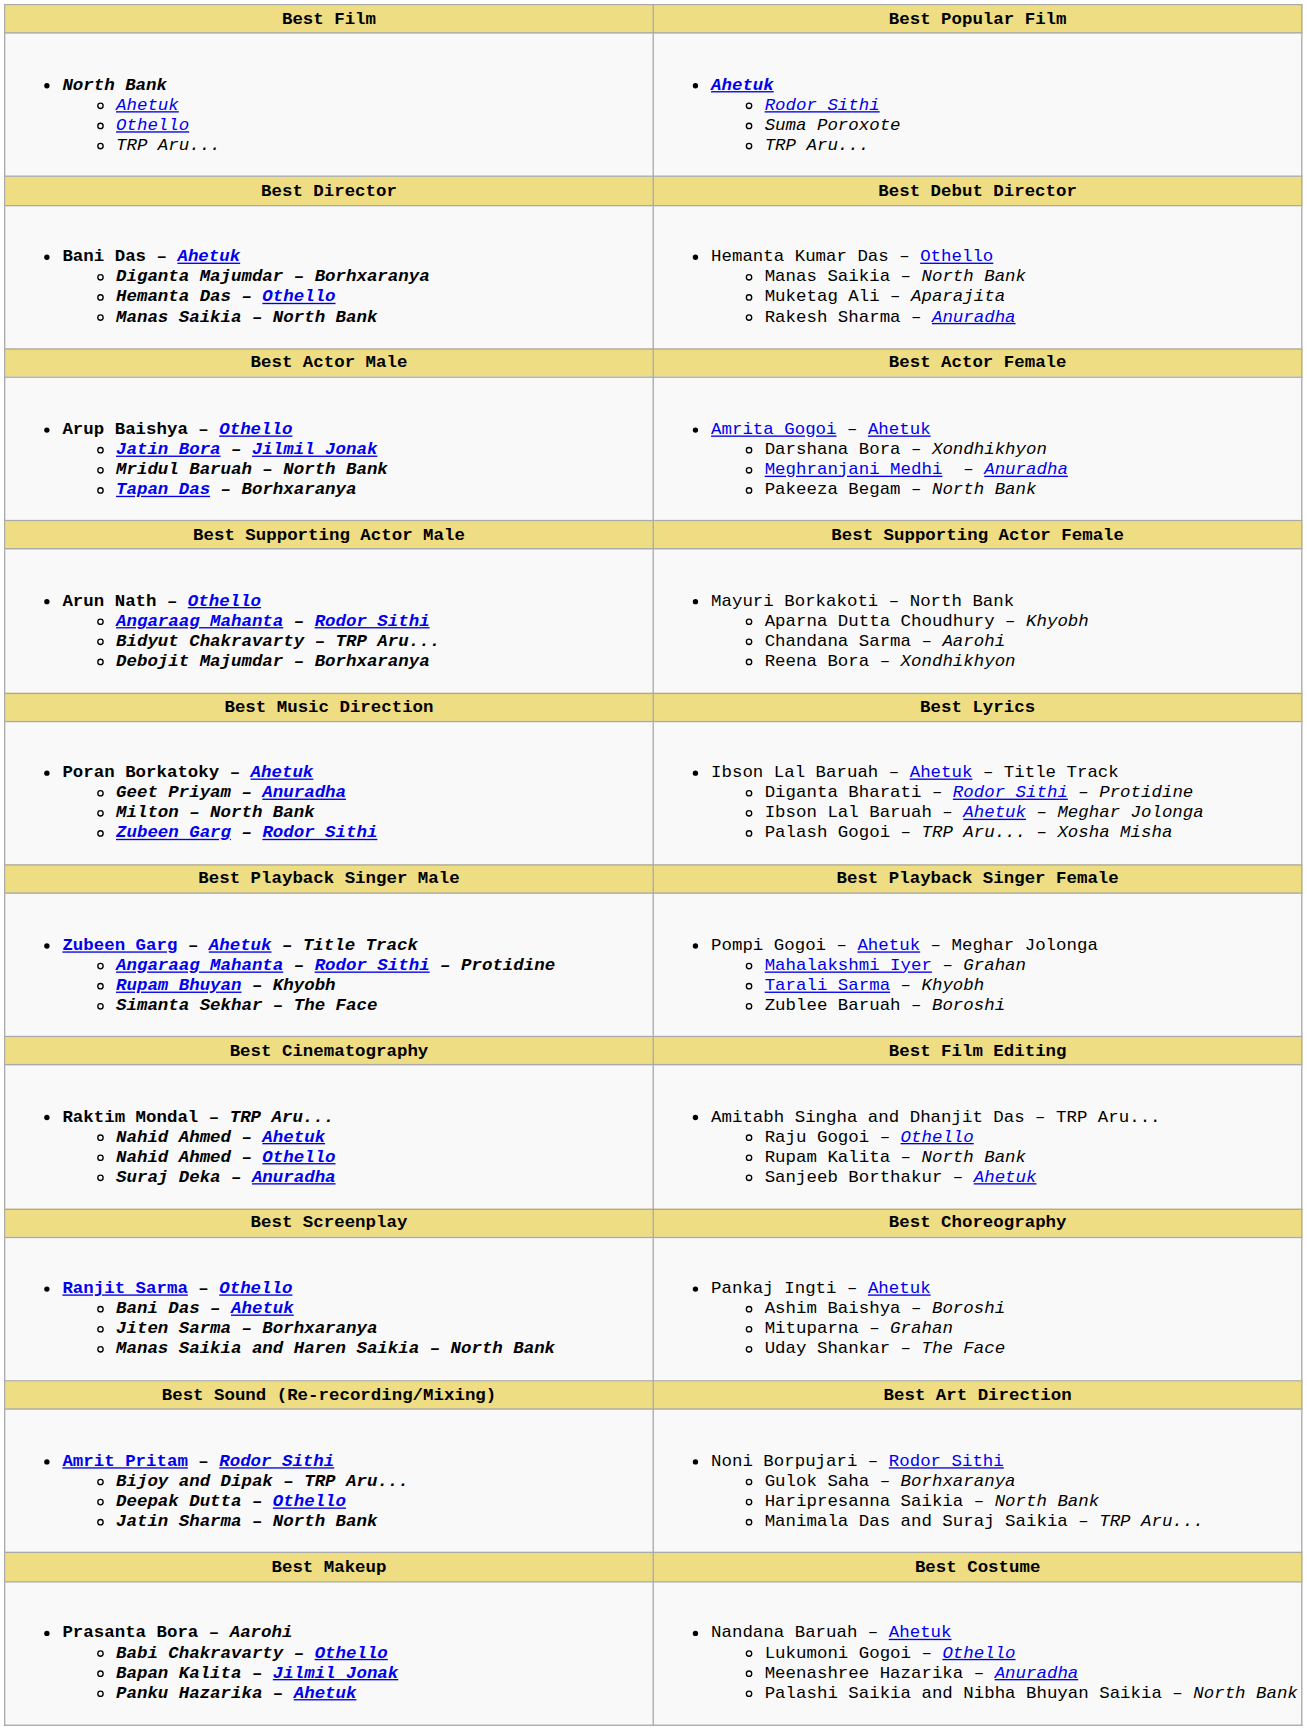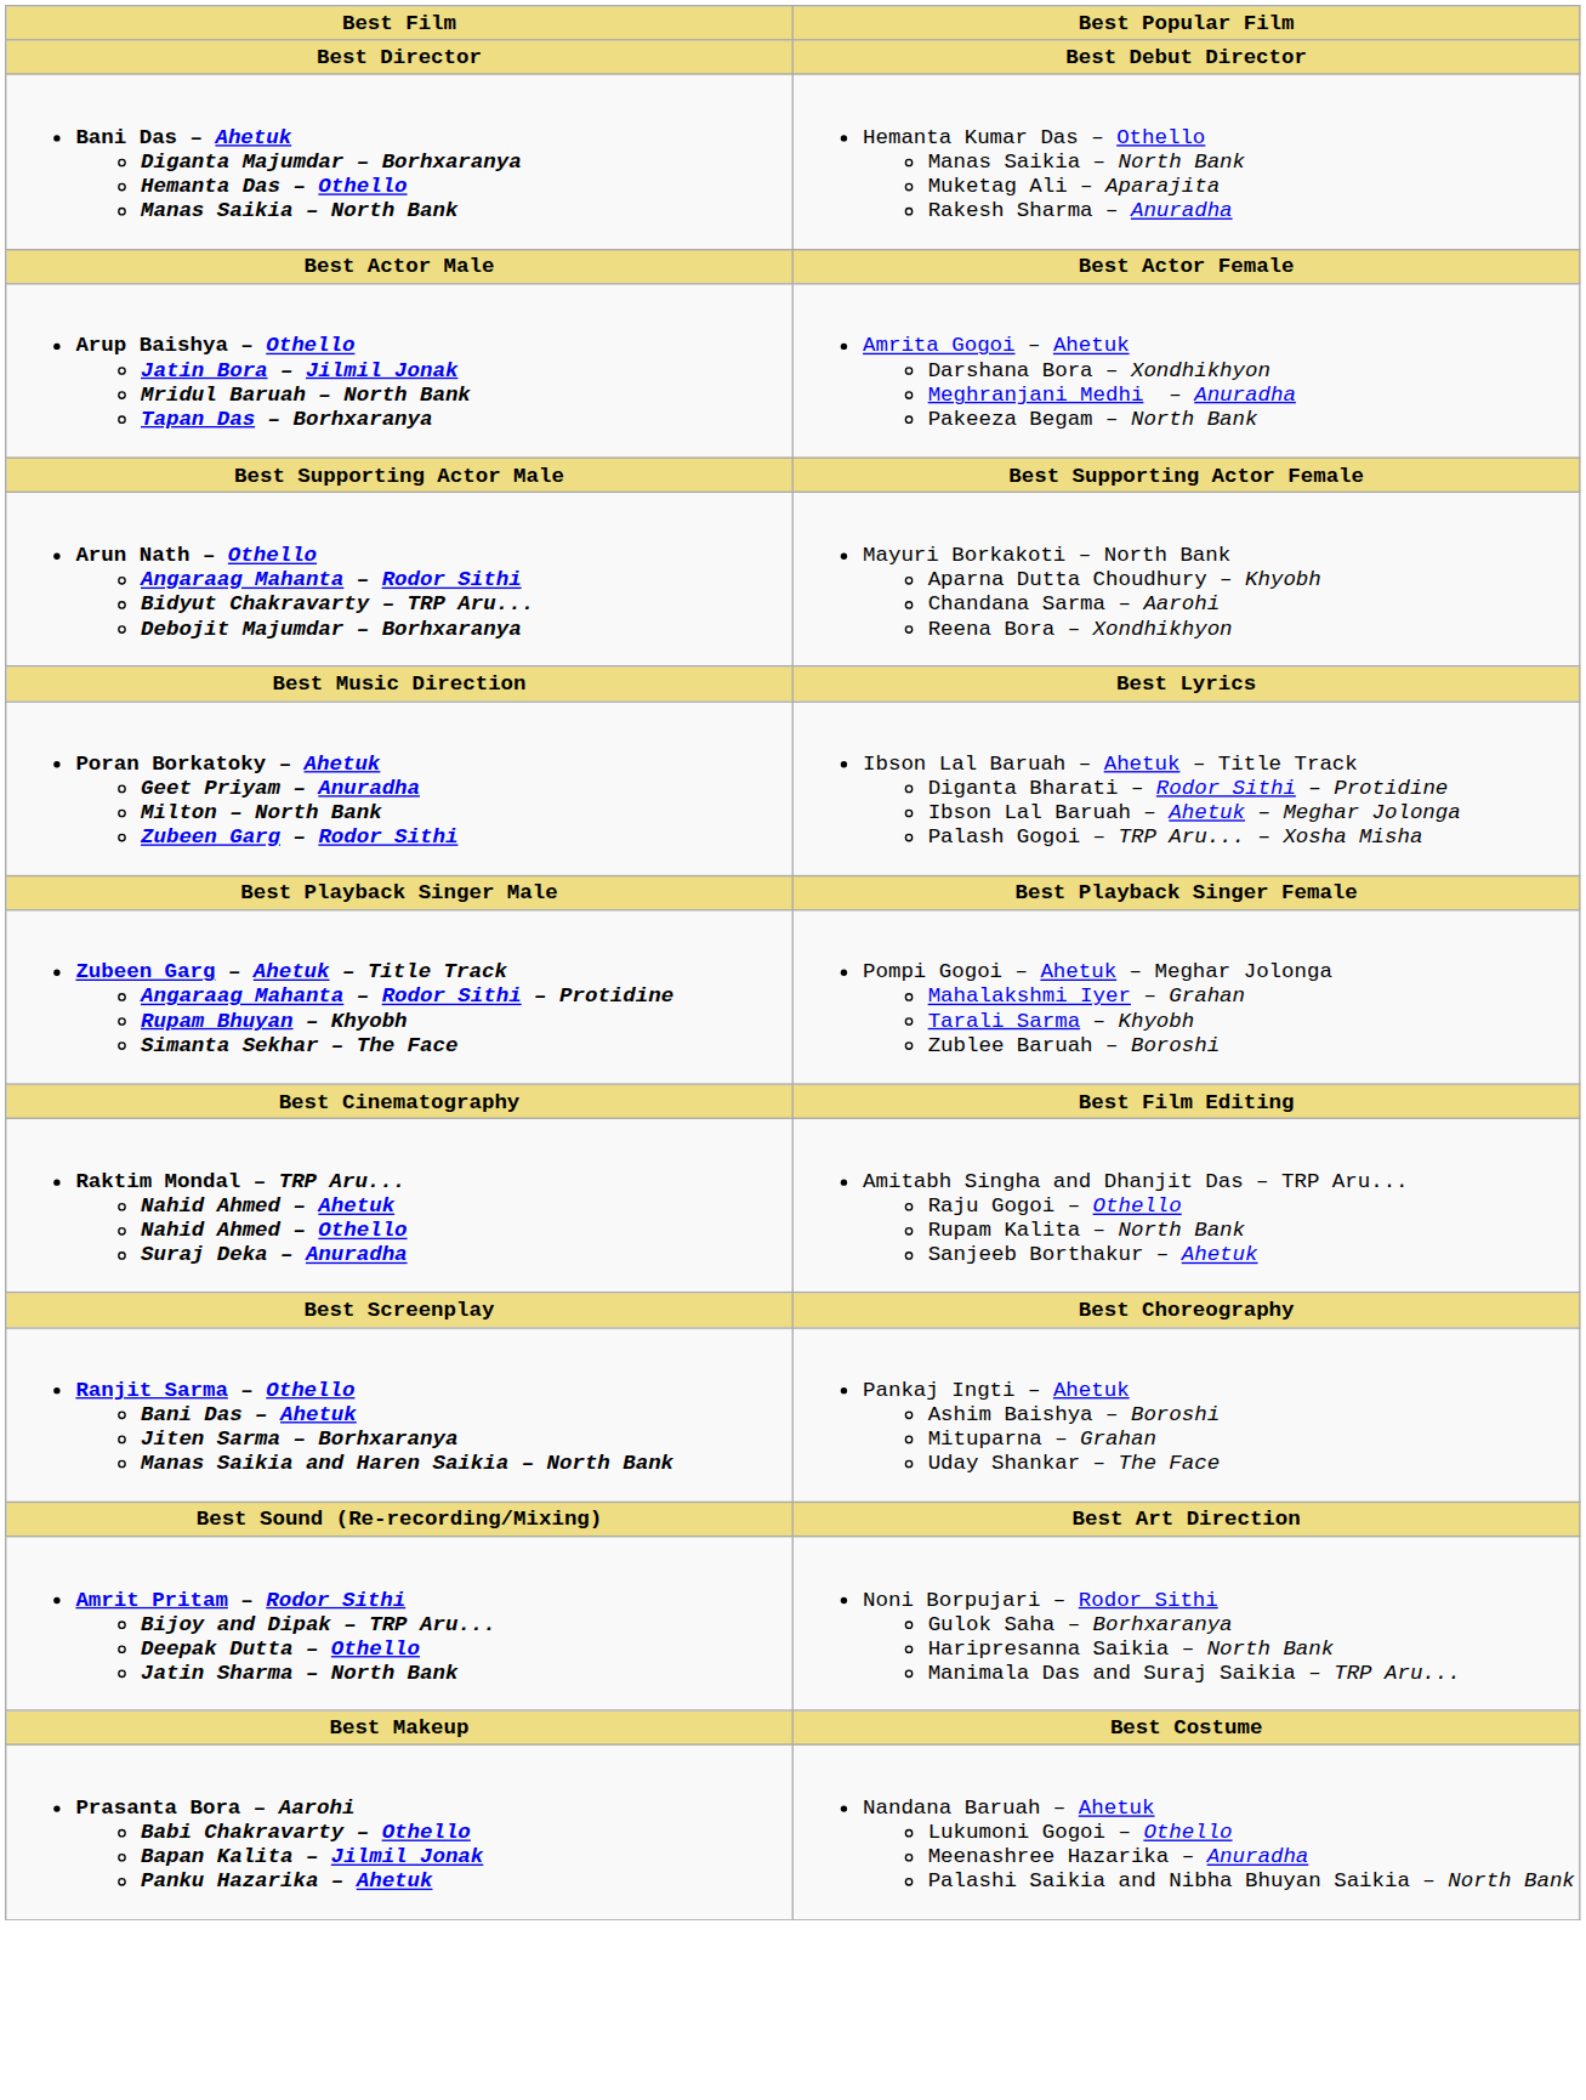- row: North Bank Ahetuk Othello TRP Aru... | Ahetuk Rodor Sithi Suma Poroxote TRP Aru...
